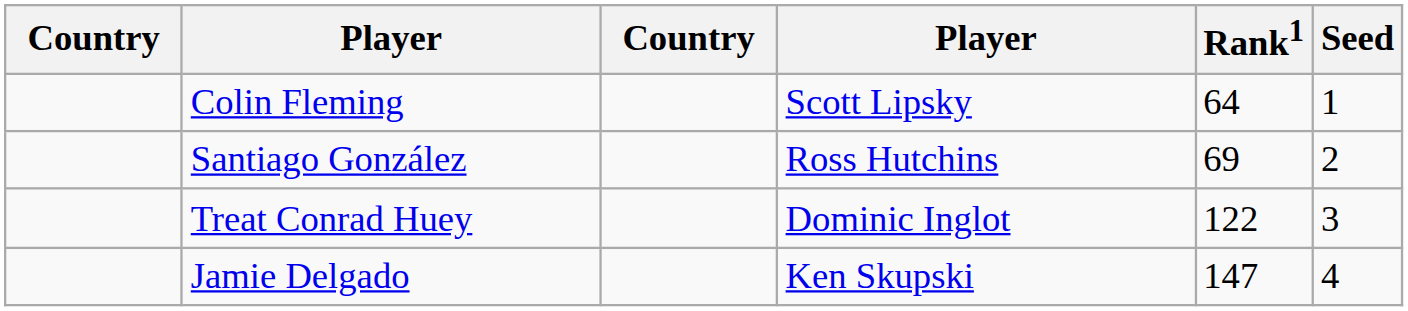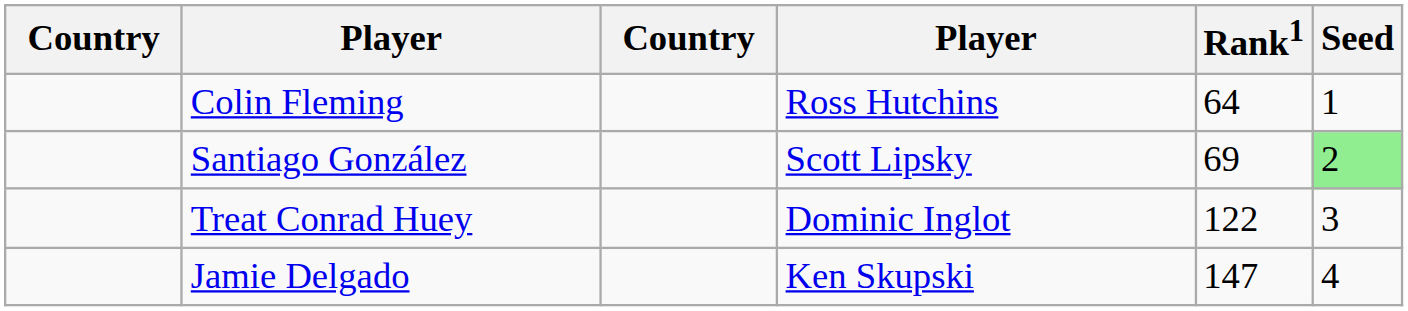Colin Fleming | column 4: Scott Lipsky -> Ross Hutchins
Santiago González | column 4: Ross Hutchins -> Scott Lipsky
Santiago González | Seed: no background -> lightgreen background
